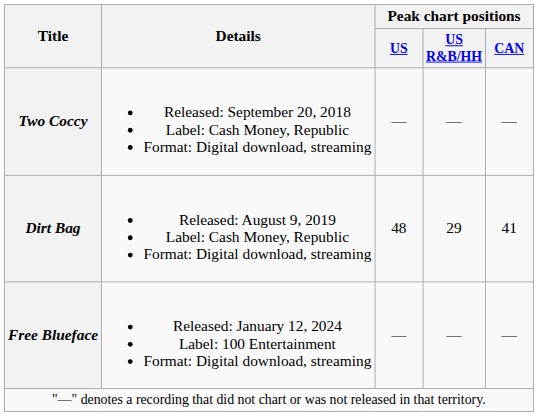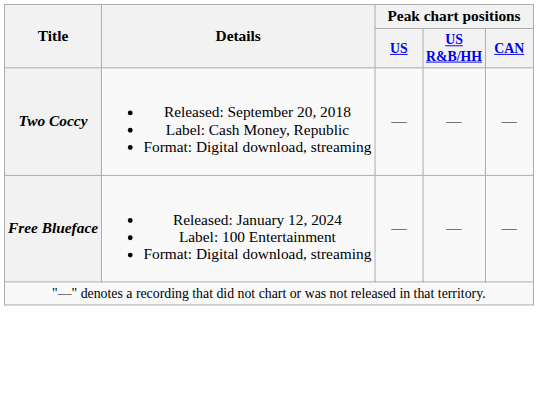- row: Dirt Bag | Released: August 9, 2019 Label: Cash Money, Republic Format: Digital download, streaming | 48 | 29 | 41
